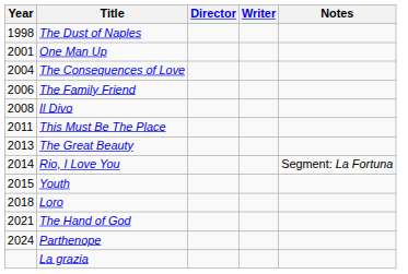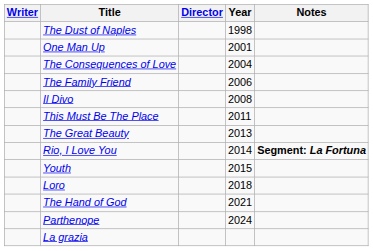columns swapped: Year <-> Writer
Rio, I Love You | Notes: normal -> bold
